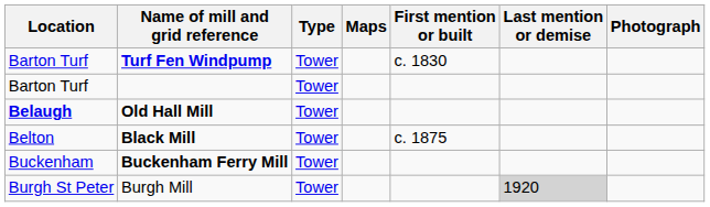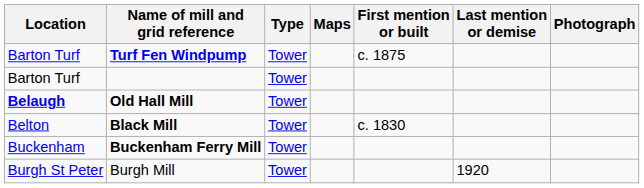Turf Fen Windpump | First mention or built: c. 1830 -> c. 1875
Black Mill | First mention or built: c. 1875 -> c. 1830
Burgh Mill | Last mention or demise: lightgrey background -> no background
